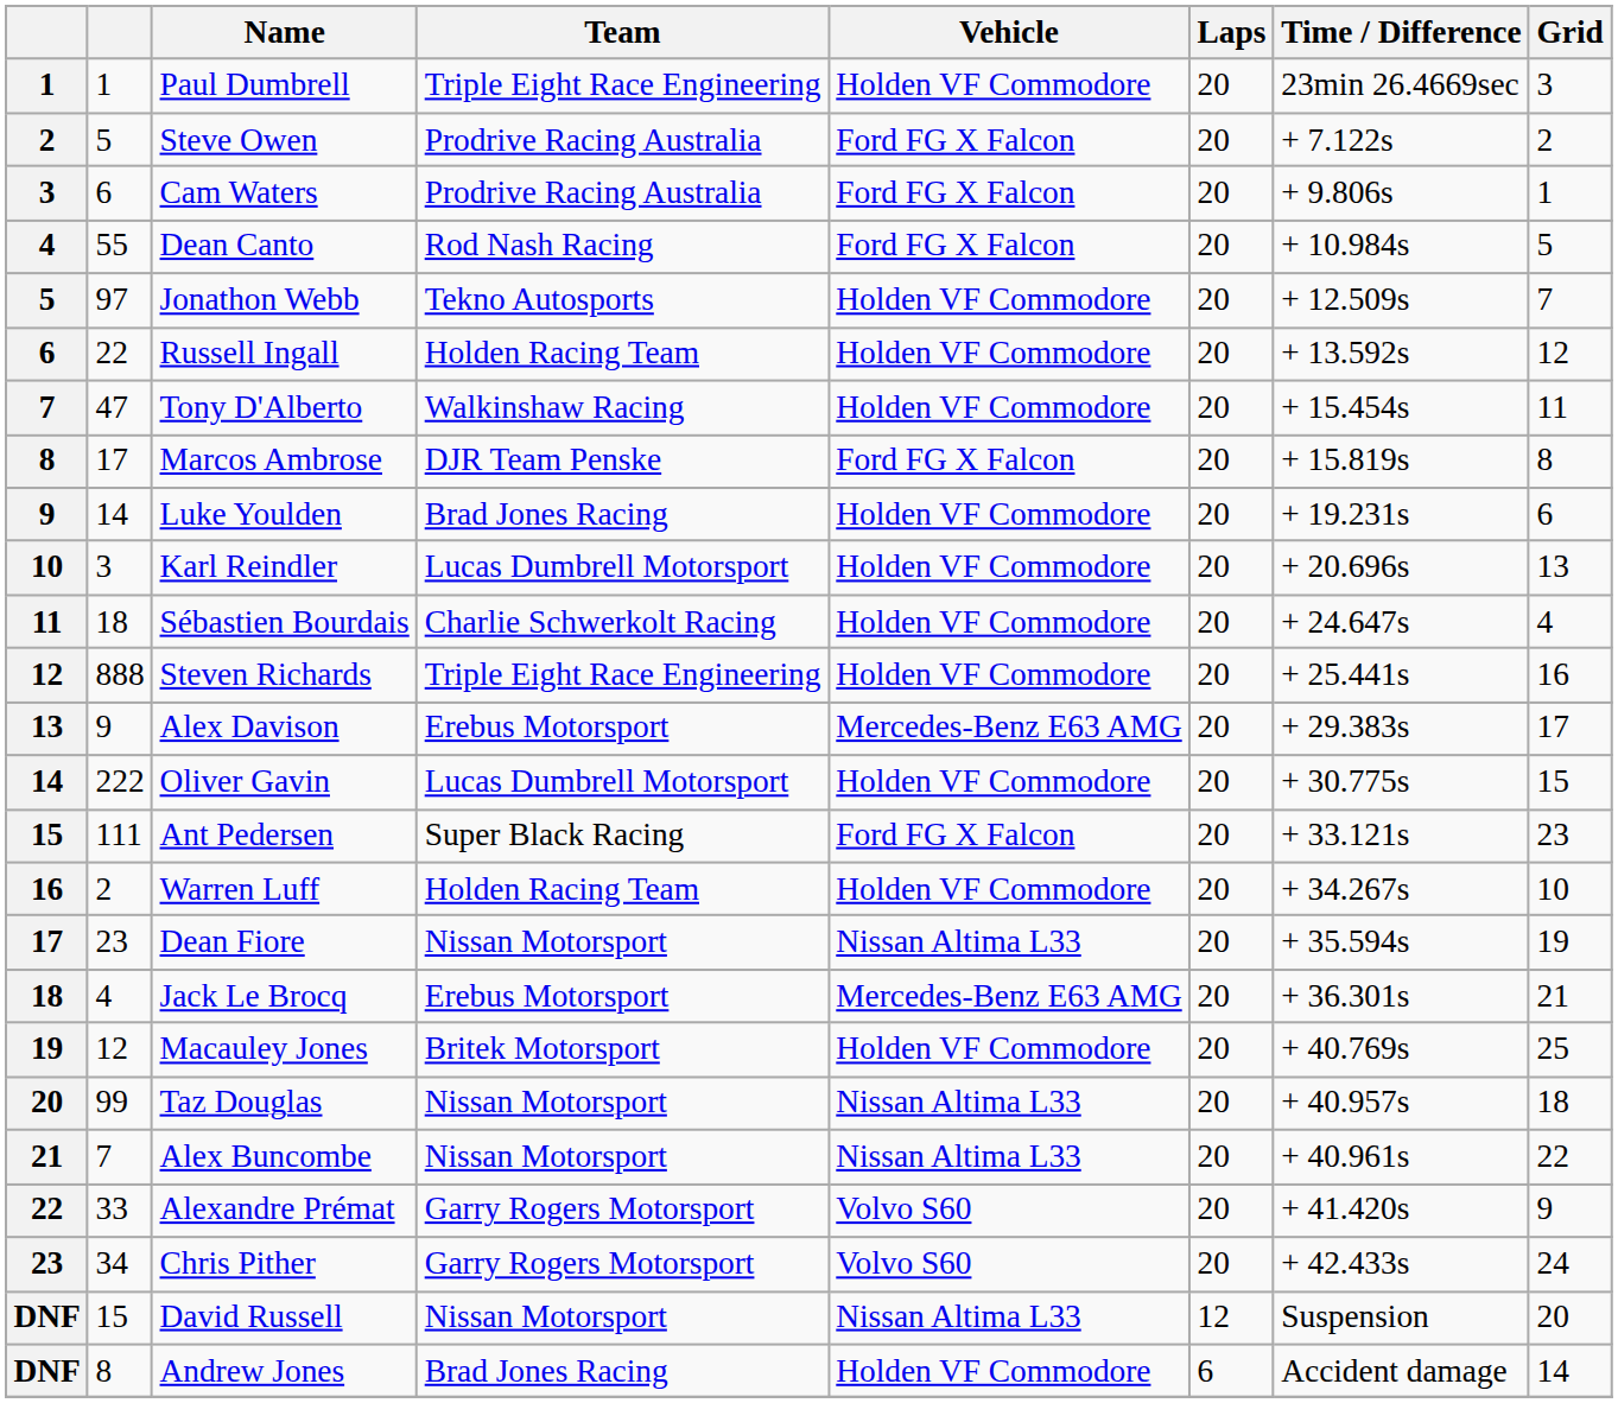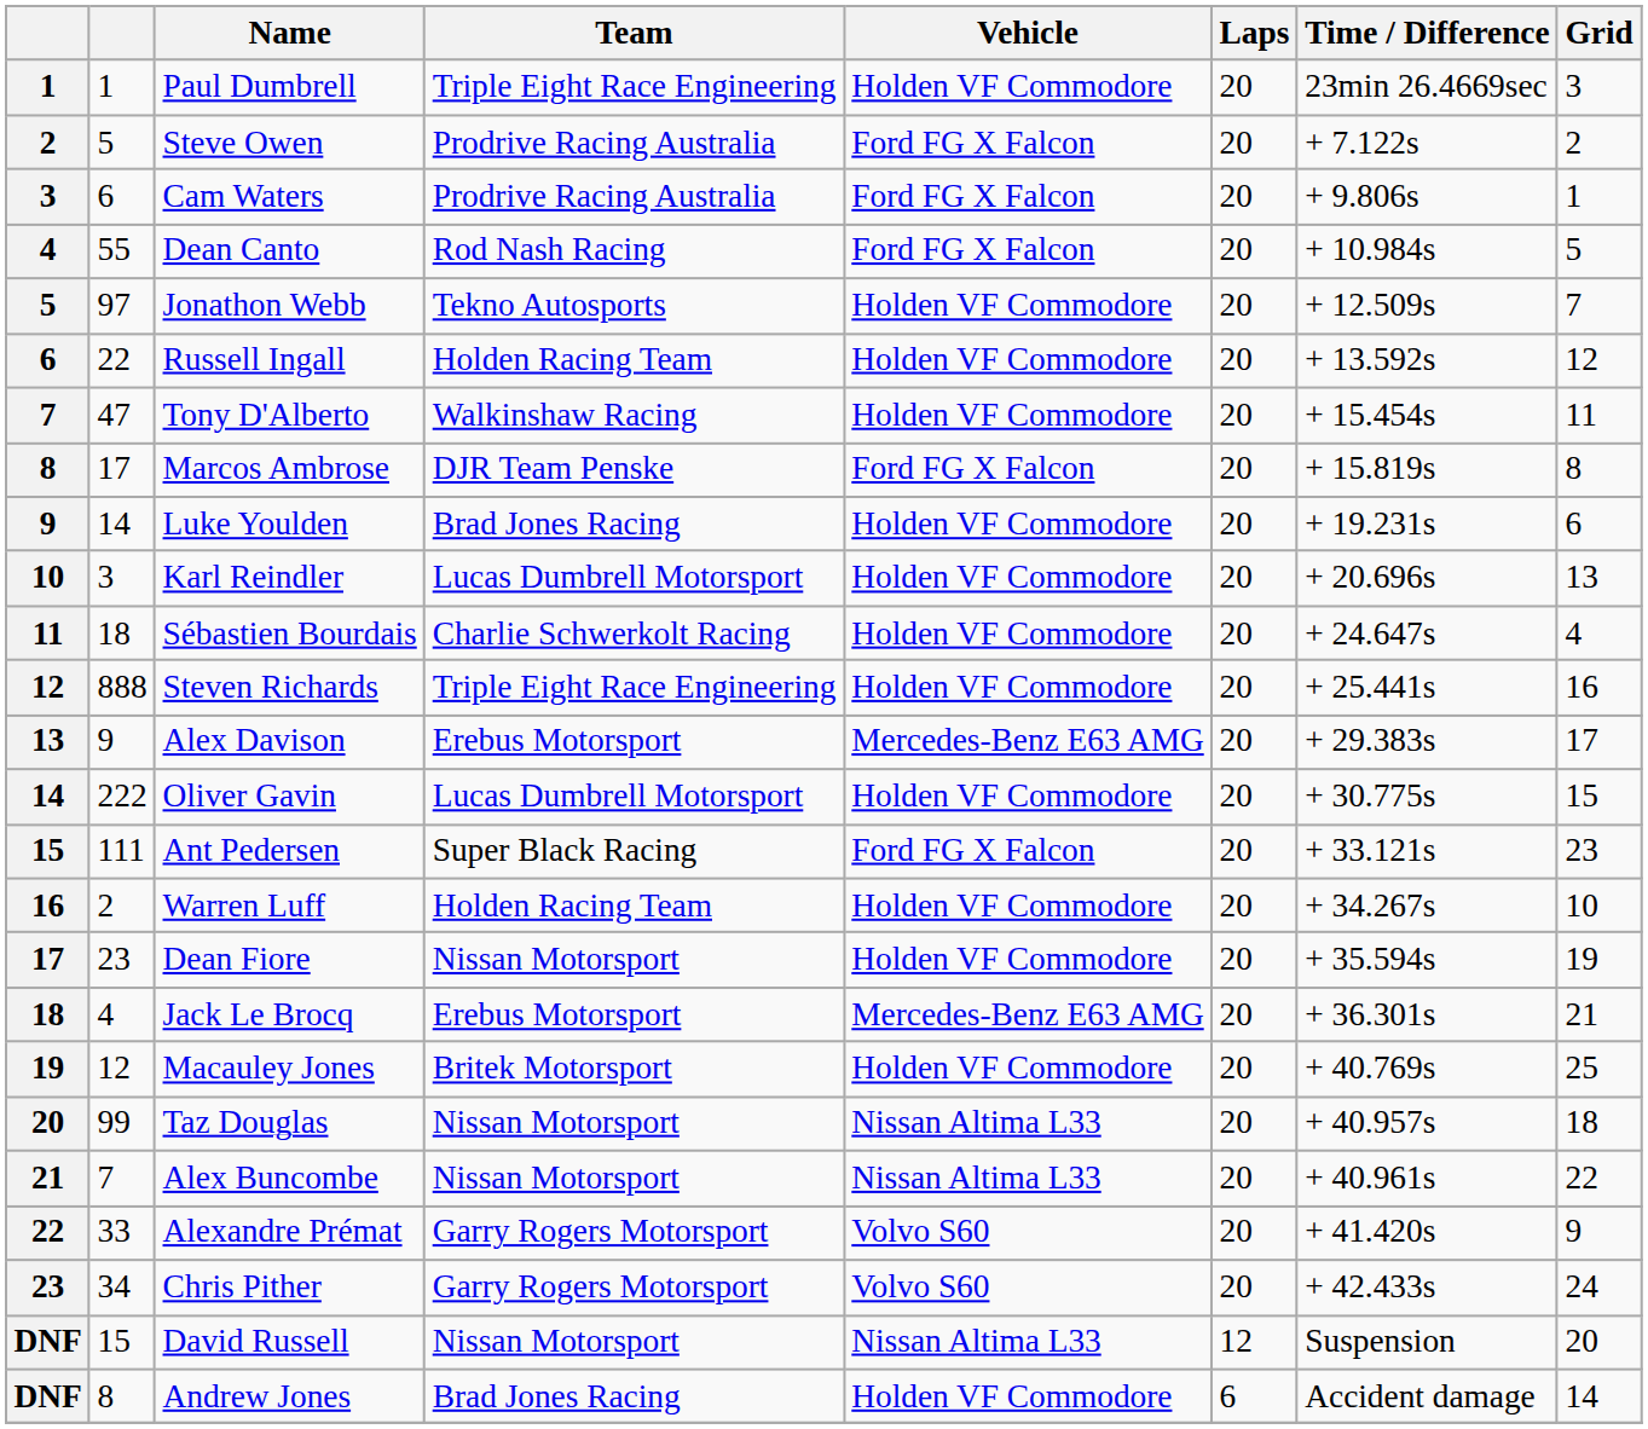Dean Fiore | Vehicle: Nissan Altima L33 -> Holden VF Commodore
